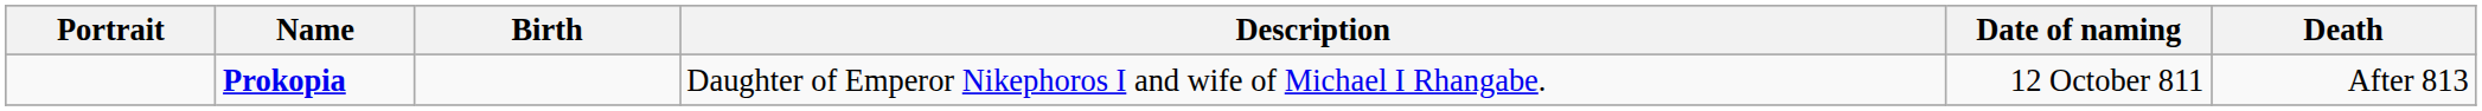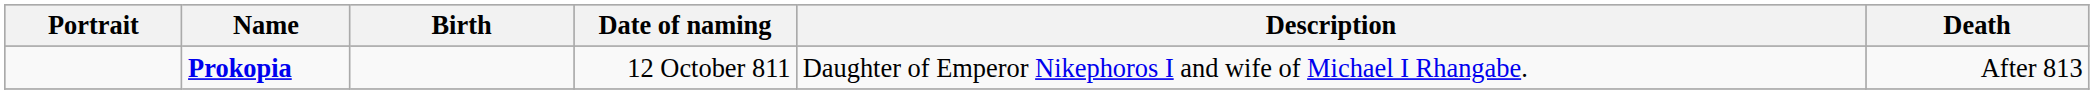columns swapped: Date of naming <-> Description
